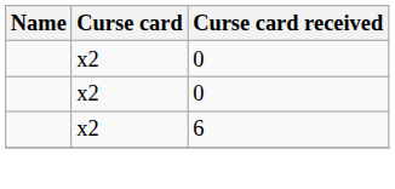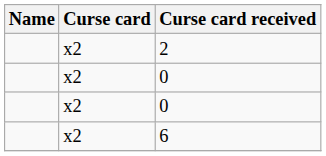+ row: x2 | 2
